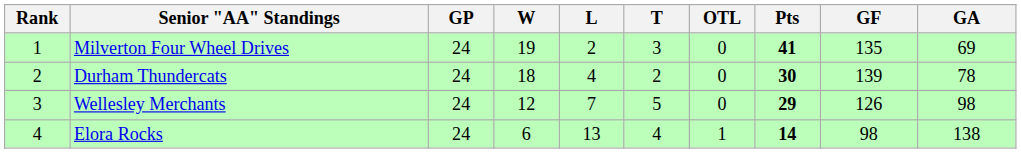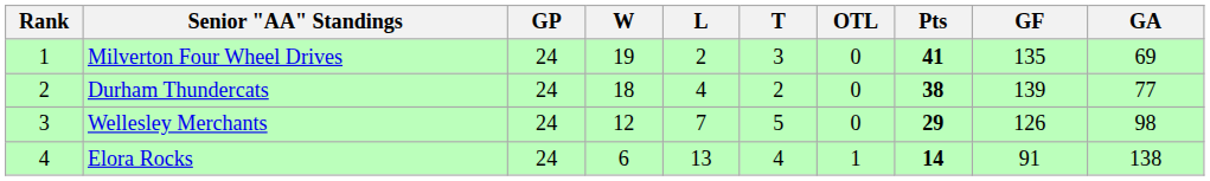Durham Thundercats | Pts: 30 -> 38
Durham Thundercats | GA: 78 -> 77
Elora Rocks | GF: 98 -> 91
